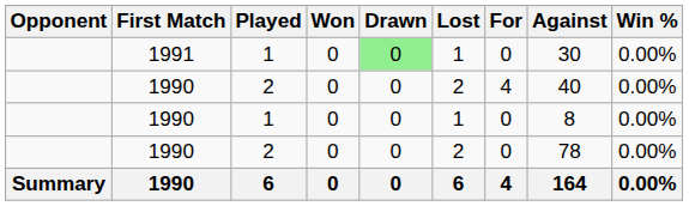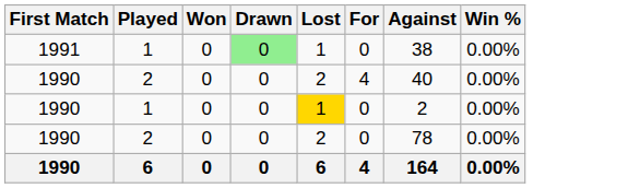- column: Opponent | Summary
1991 | Against: 30 -> 38
1990 / 1 | Lost: no background -> gold background
1990 / 1 | Against: 8 -> 2
